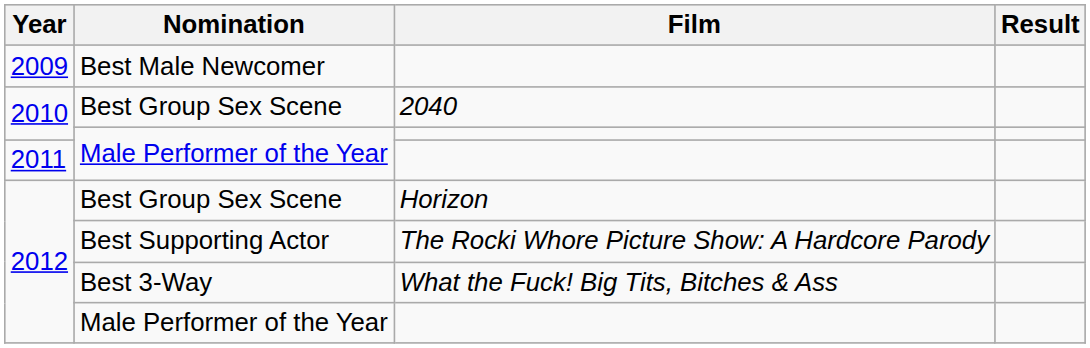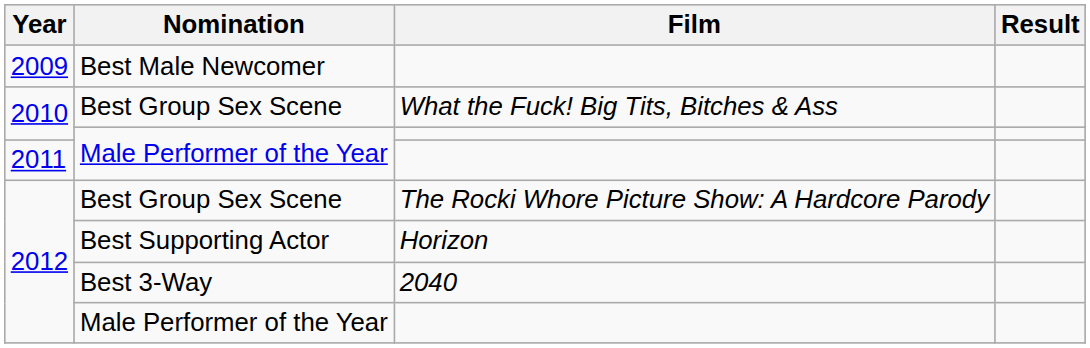2010 / Best Group Sex Scene | Film: 2040 -> What the Fuck! Big Tits, Bitches & Ass
2012 / Best Group Sex Scene | Film: Horizon -> The Rocki Whore Picture Show: A Hardcore Parody
Best Supporting Actor | Film: The Rocki Whore Picture Show: A Hardcore Parody -> Horizon
Best 3-Way | Film: What the Fuck! Big Tits, Bitches & Ass -> 2040
